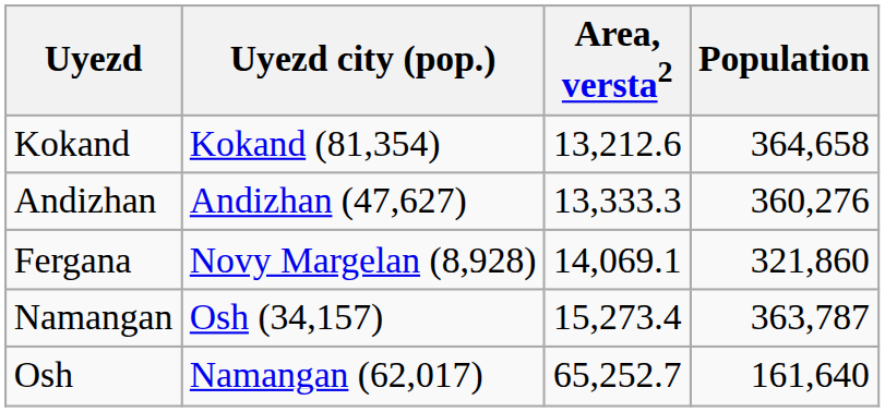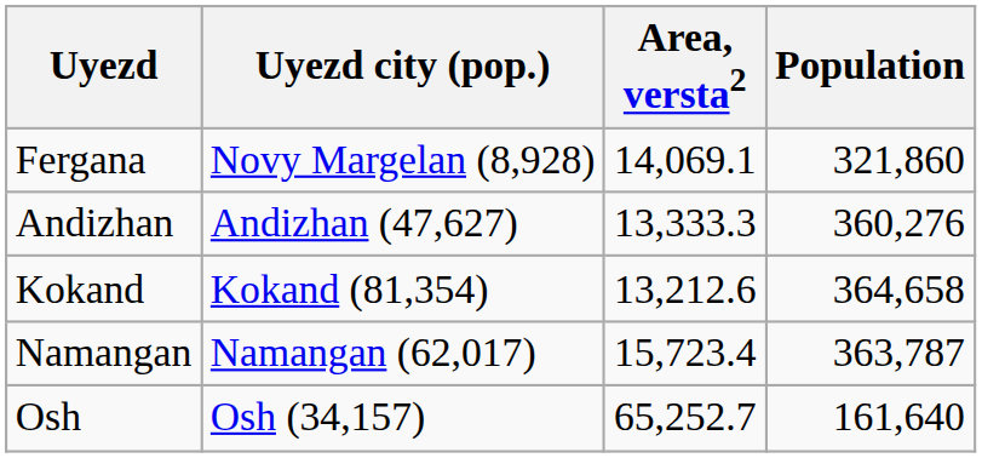rows swapped: Fergana <-> Kokand
Namangan | Uyezd city (pop.): Osh (34,157) -> Namangan (62,017)
Namangan | Area, versta2: 15,273.4 -> 15,723.4
Osh | Uyezd city (pop.): Namangan (62,017) -> Osh (34,157)
